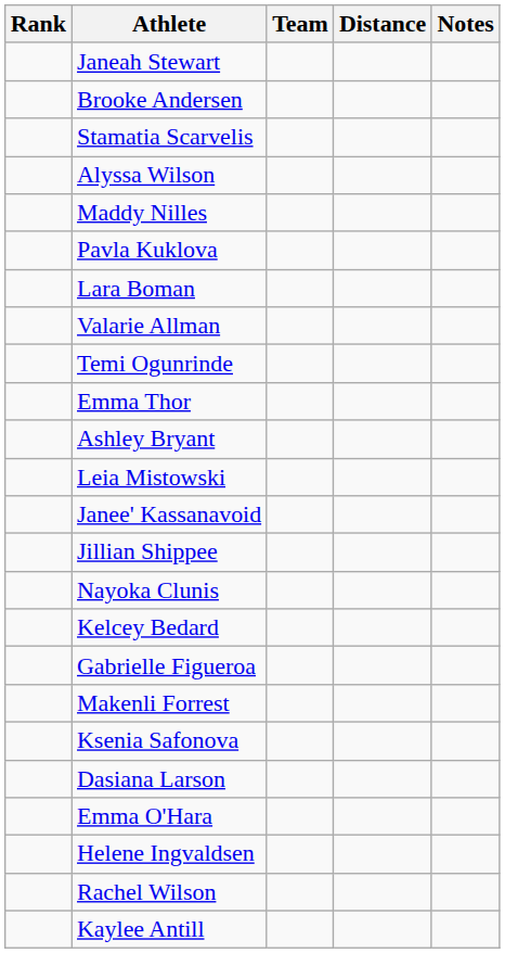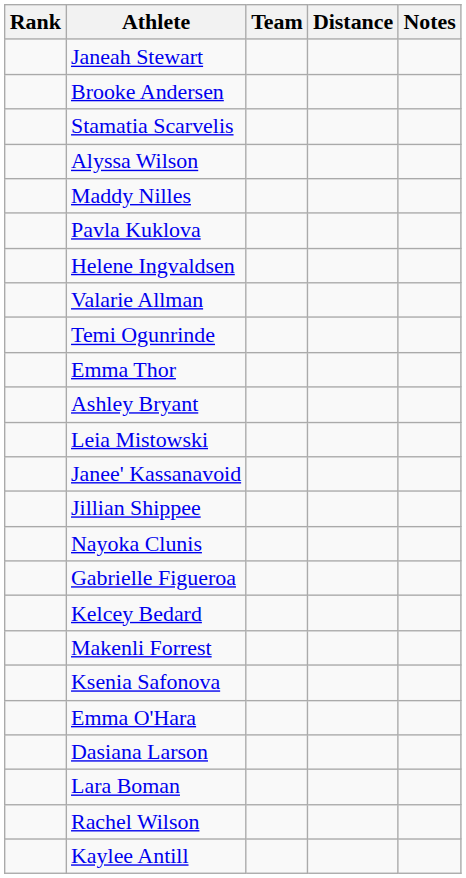rows swapped: Helene Ingvaldsen <-> Lara Boman
rows swapped: Kelcey Bedard <-> Gabrielle Figueroa
rows swapped: Dasiana Larson <-> Emma O'Hara
